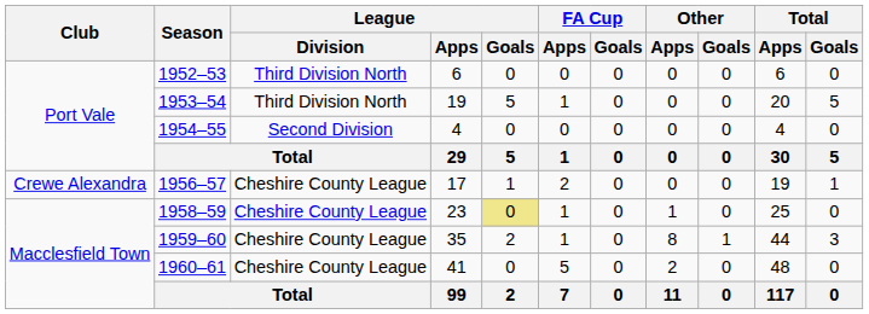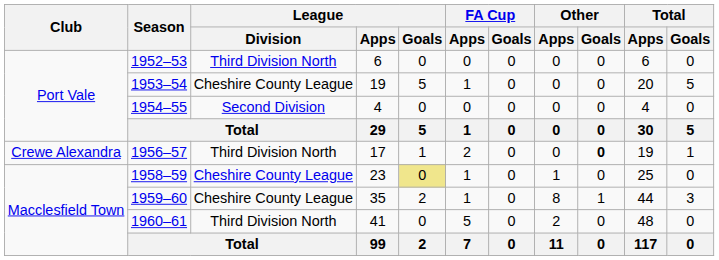1953–54 | League / Division: Third Division North -> Cheshire County League
1956–57 | League / Division: Cheshire County League -> Third Division North
1956–57 | Other / Goals: normal -> bold
1960–61 | League / Division: Cheshire County League -> Third Division North
